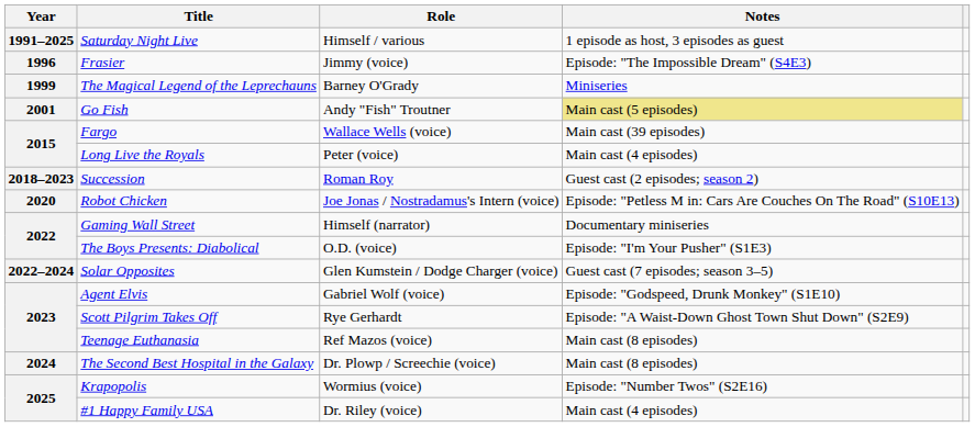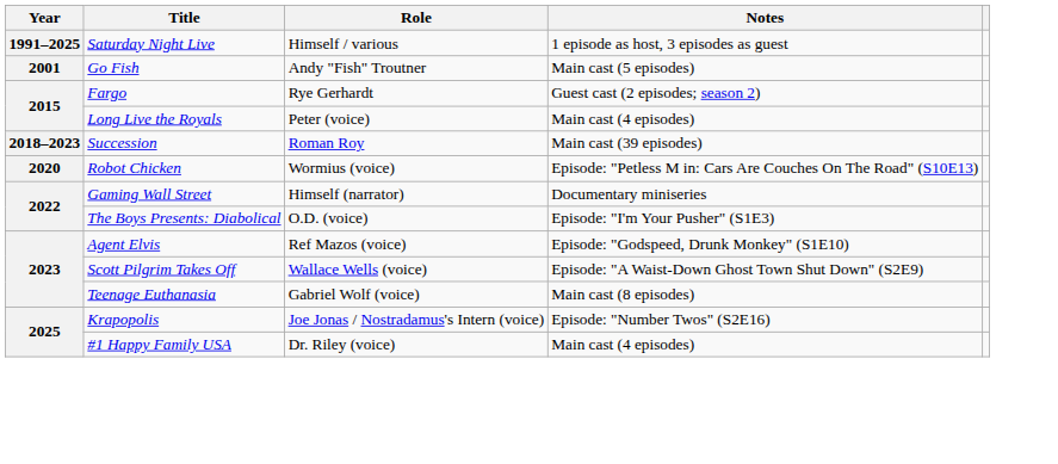- row: 1996 | Frasier | Jimmy (voice) | Episode: "The Impossible Dream" (S4E3)
- row: 1999 | The Magical Legend of the Leprechauns | Barney O'Grady | Miniseries
Go Fish | Notes: khaki background -> no background
Fargo | Role: Wallace Wells (voice) -> Rye Gerhardt
Fargo | Notes: Main cast (39 episodes) -> Guest cast (2 episodes; season 2)
Succession | Notes: Guest cast (2 episodes; season 2) -> Main cast (39 episodes)
Robot Chicken | Role: Joe Jonas / Nostradamus's Intern (voice) -> Wormius (voice)
- row: 2022–2024 | Solar Opposites | Glen Kumstein / Dodge Charger (voice) | Guest cast (7 episodes; season 3–5)
Agent Elvis | Role: Gabriel Wolf (voice) -> Ref Mazos (voice)
Scott Pilgrim Takes Off | Role: Rye Gerhardt -> Wallace Wells (voice)
Teenage Euthanasia | Role: Ref Mazos (voice) -> Gabriel Wolf (voice)
- row: 2024 | The Second Best Hospital in the Galaxy | Dr. Plowp / Screechie (voice) | Main cast (8 episodes)
Krapopolis | Role: Wormius (voice) -> Joe Jonas / Nostradamus's Intern (voice)
